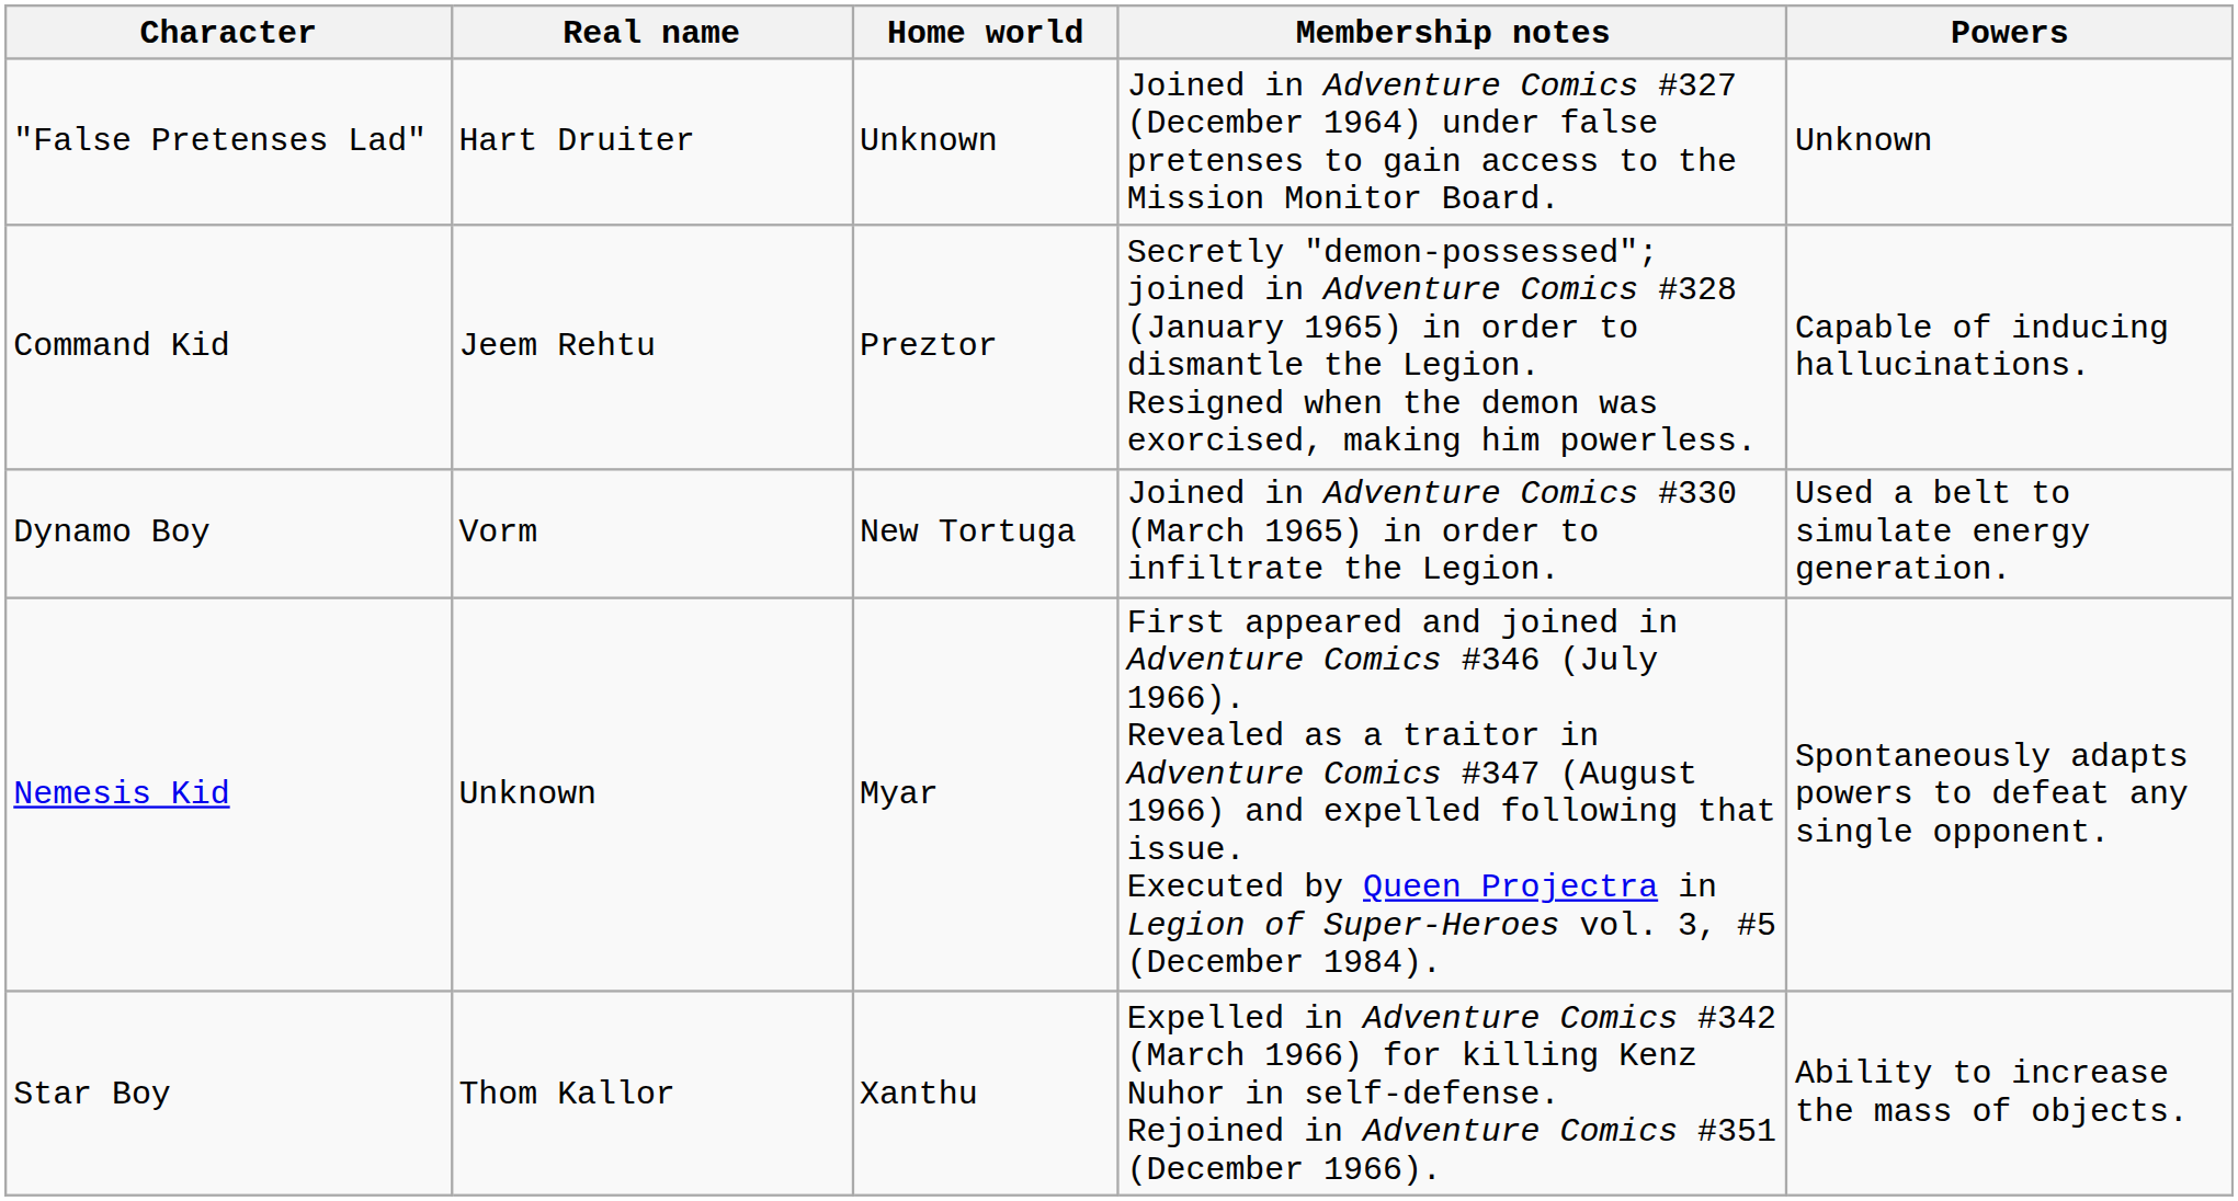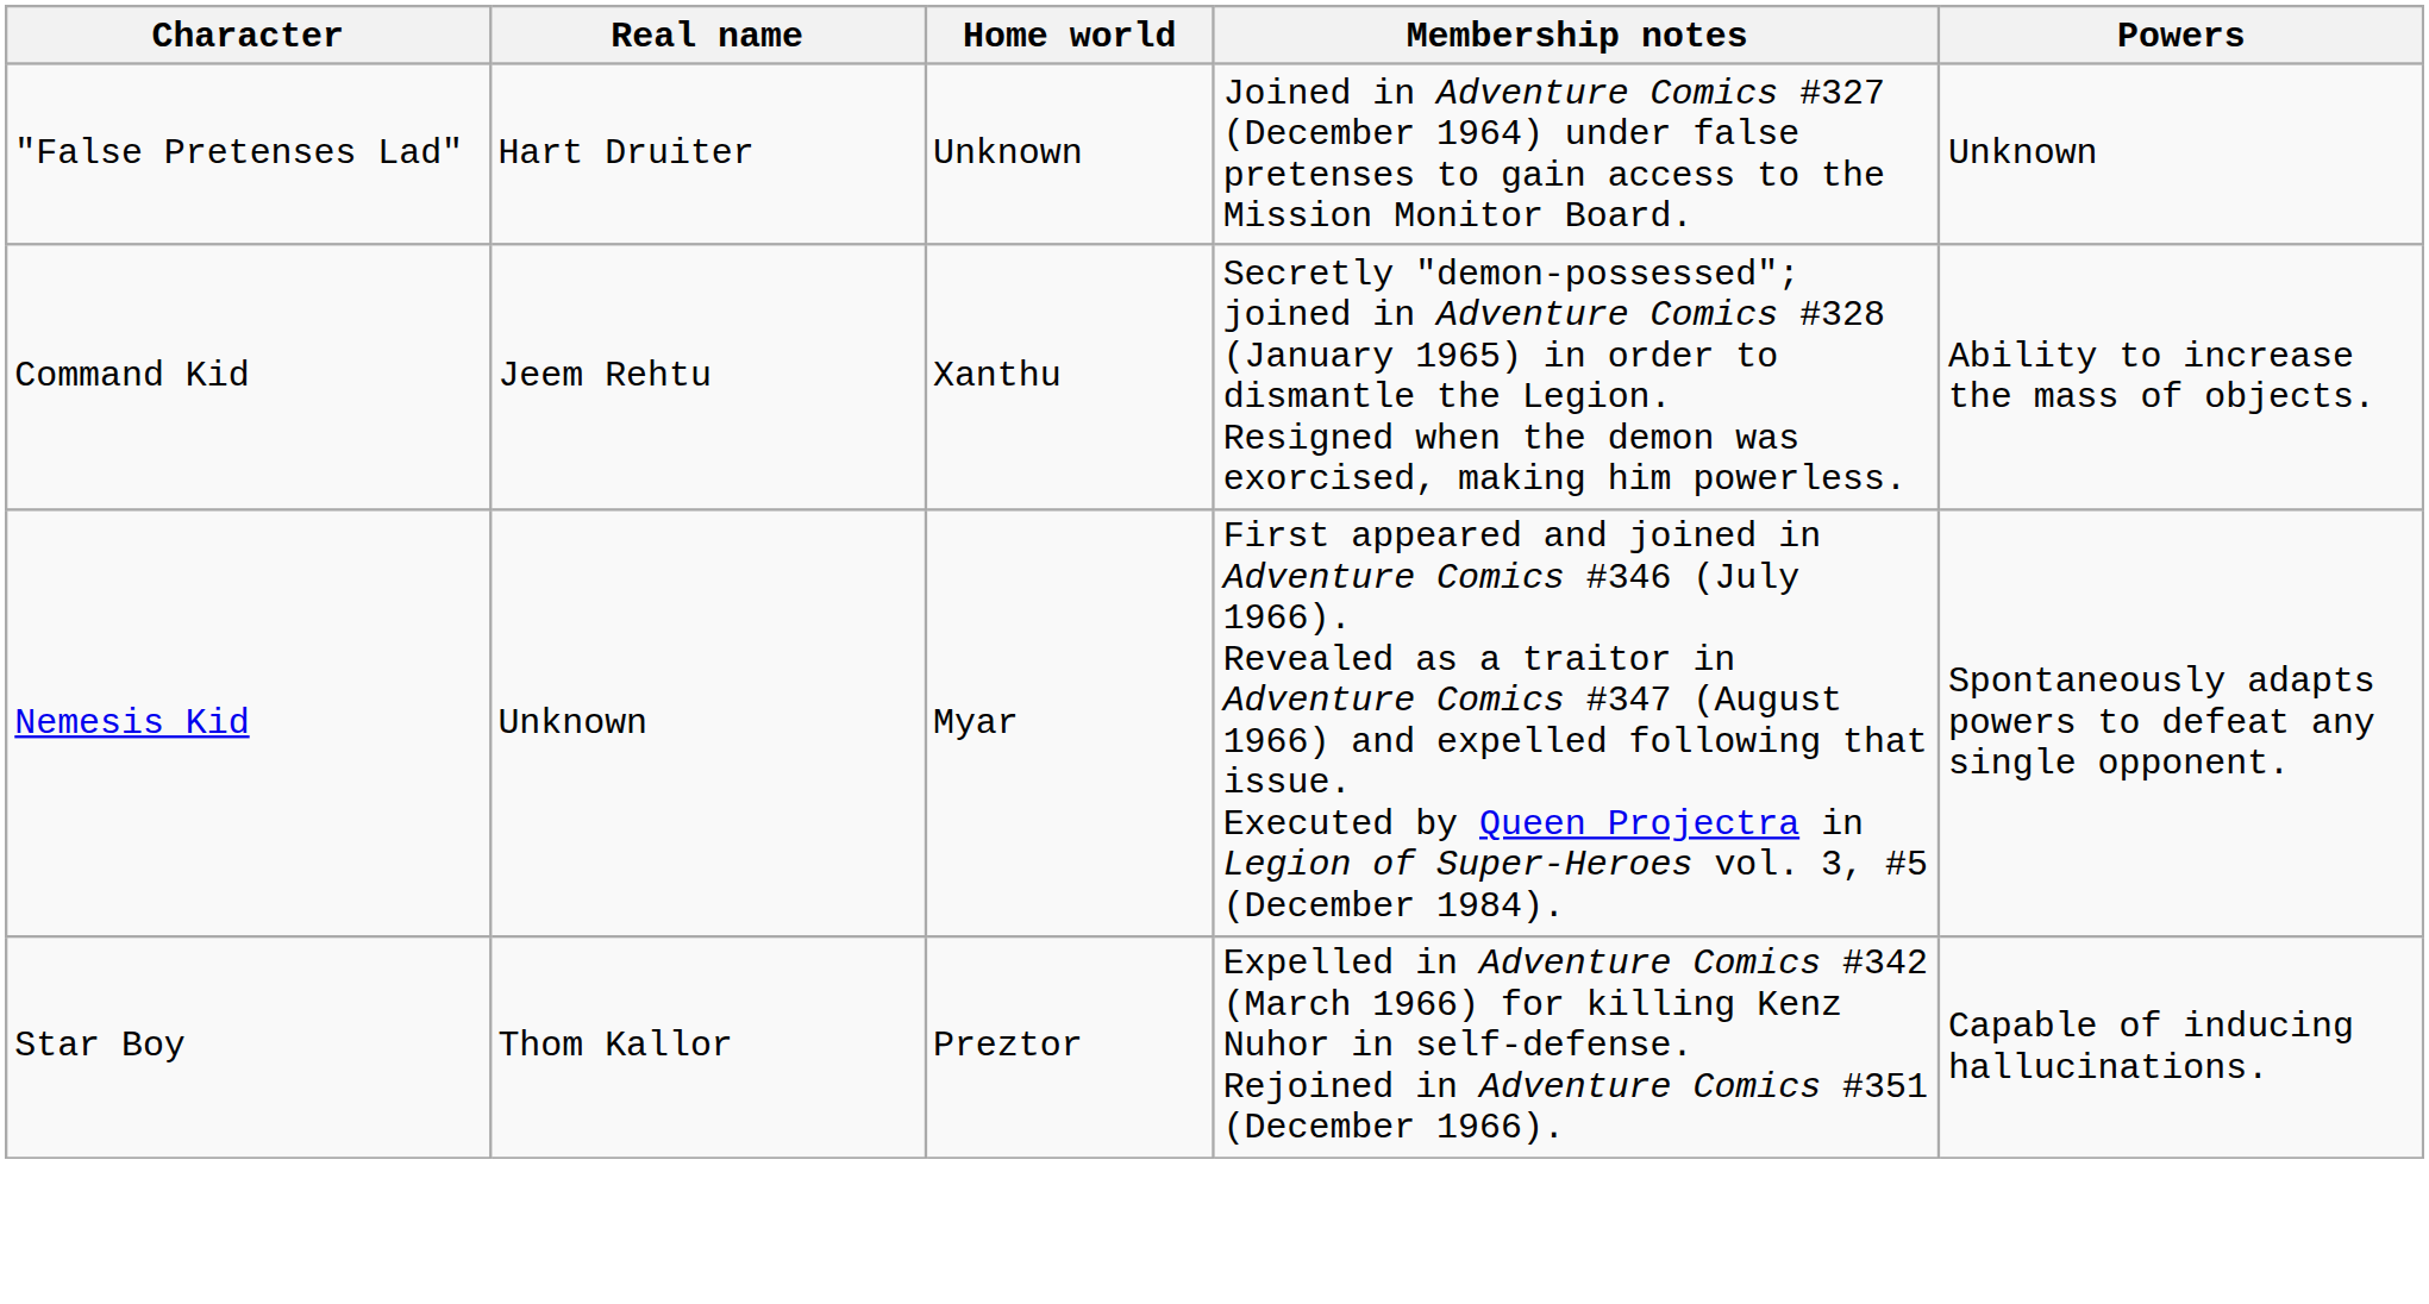Command Kid | Home world: Preztor -> Xanthu
Command Kid | Powers: Capable of inducing hallucinations. -> Ability to increase the mass of objects.
- row: Dynamo Boy | Vorm | New Tortuga | Joined in Adventure Comics #330 (March 1965) in order to infiltrate the Legion. | Used a belt to simulate energy generation.
Star Boy | Home world: Xanthu -> Preztor
Star Boy | Powers: Ability to increase the mass of objects. -> Capable of inducing hallucinations.
